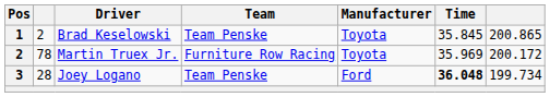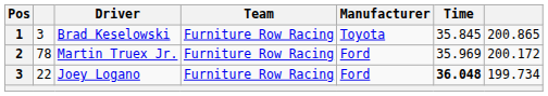Brad Keselowski | column 2: 2 -> 3
Brad Keselowski | Team: Team Penske -> Furniture Row Racing
Martin Truex Jr. | Manufacturer: Toyota -> Ford
Joey Logano | column 2: 28 -> 22
Joey Logano | Team: Team Penske -> Furniture Row Racing
